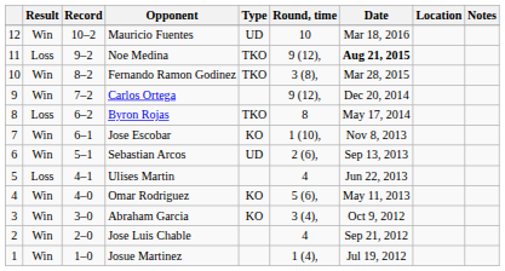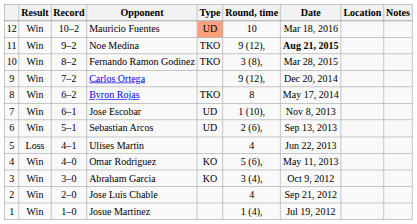Mauricio Fuentes | Type: no background -> lightsalmon background
Noe Medina | Result: Loss -> Win
Byron Rojas | Result: Loss -> Win
Jose Escobar | Type: KO -> UD
